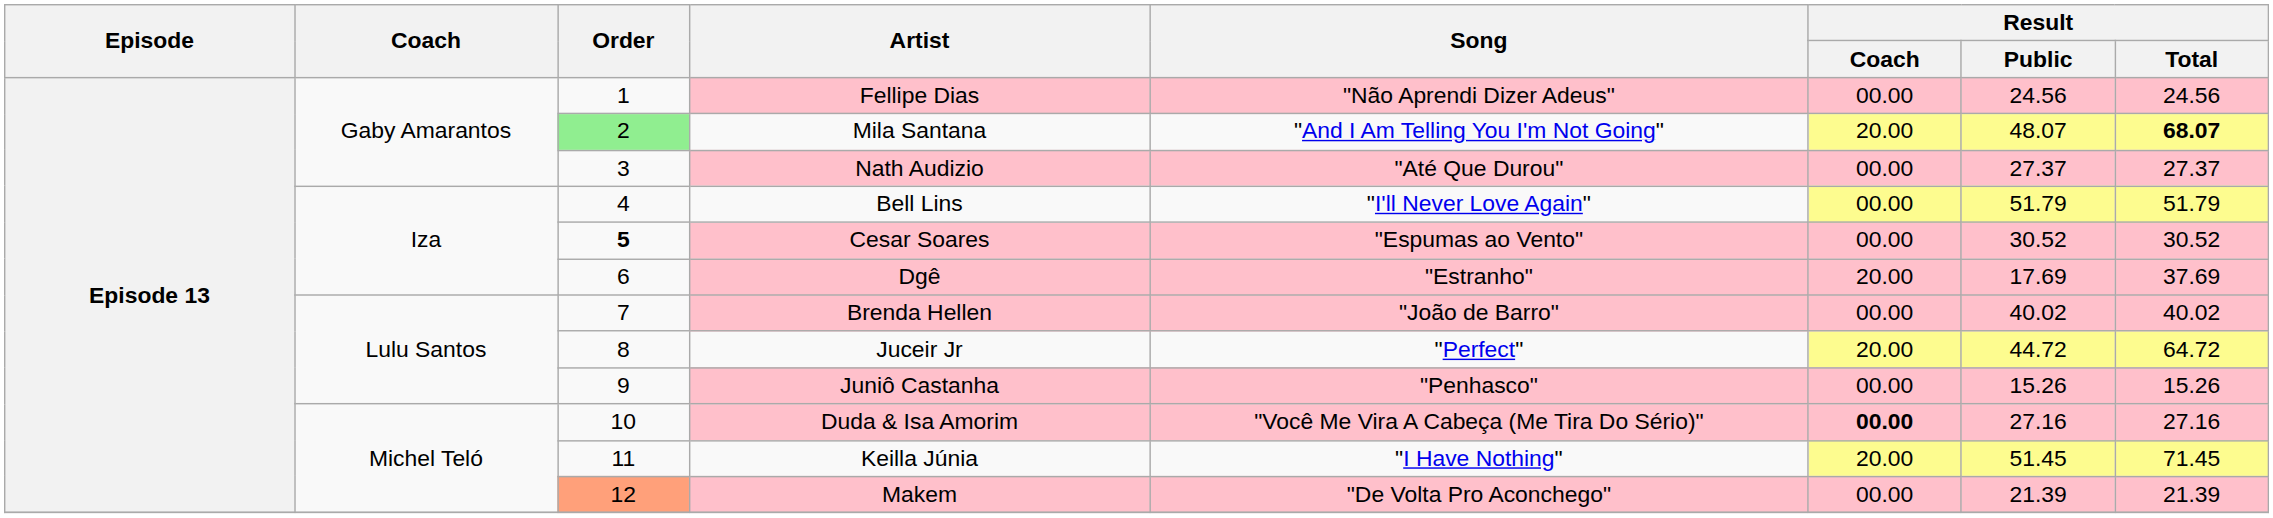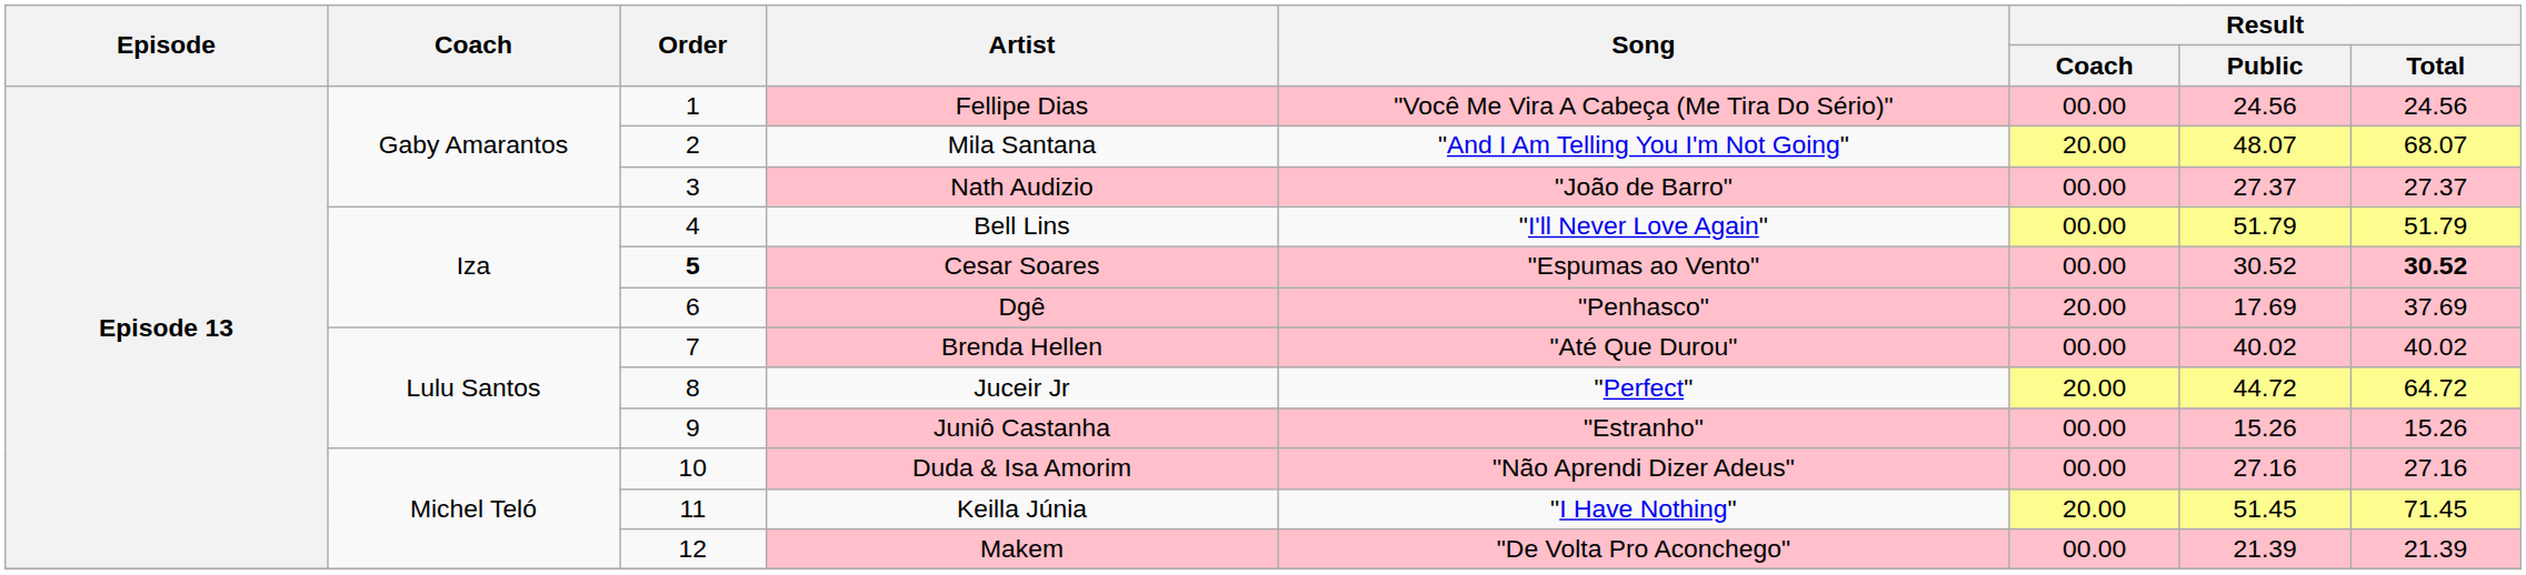Fellipe Dias | Song: "Não Aprendi Dizer Adeus" -> "Você Me Vira A Cabeça (Me Tira Do Sério)"
Mila Santana | Order: lightgreen background -> no background
Mila Santana | Result / Total: bold -> normal
Nath Audizio | Song: "Até Que Durou" -> "João de Barro"
Cesar Soares | Result / Total: normal -> bold
Dgê | Song: "Estranho" -> "Penhasco"
Brenda Hellen | Song: "João de Barro" -> "Até Que Durou"
Juniô Castanha | Song: "Penhasco" -> "Estranho"
Duda & Isa Amorim | Song: "Você Me Vira A Cabeça (Me Tira Do Sério)" -> "Não Aprendi Dizer Adeus"
Duda & Isa Amorim | Result / Coach: bold -> normal
Makem | Order: lightsalmon background -> no background
